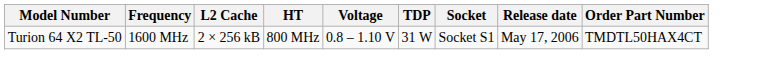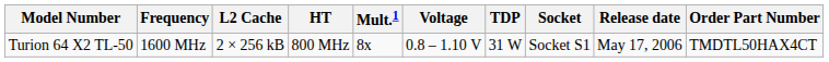+ column: Mult.1 | 8x
